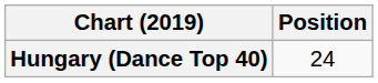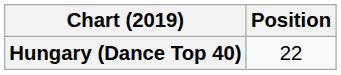Hungary (Dance Top 40) | Position: 24 -> 22
